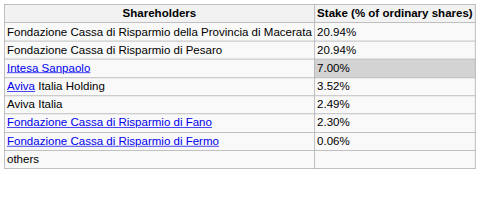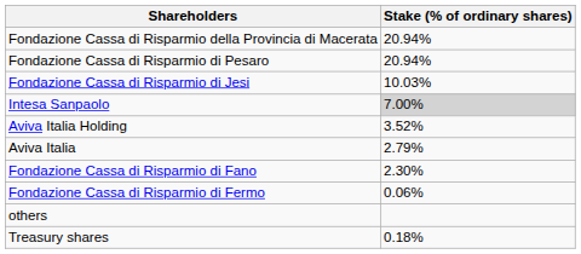+ row: Fondazione Cassa di Risparmio di Jesi | 10.03%
Aviva Italia | Stake (% of ordinary shares): 2.49% -> 2.79%
+ row: Treasury shares | 0.18%
